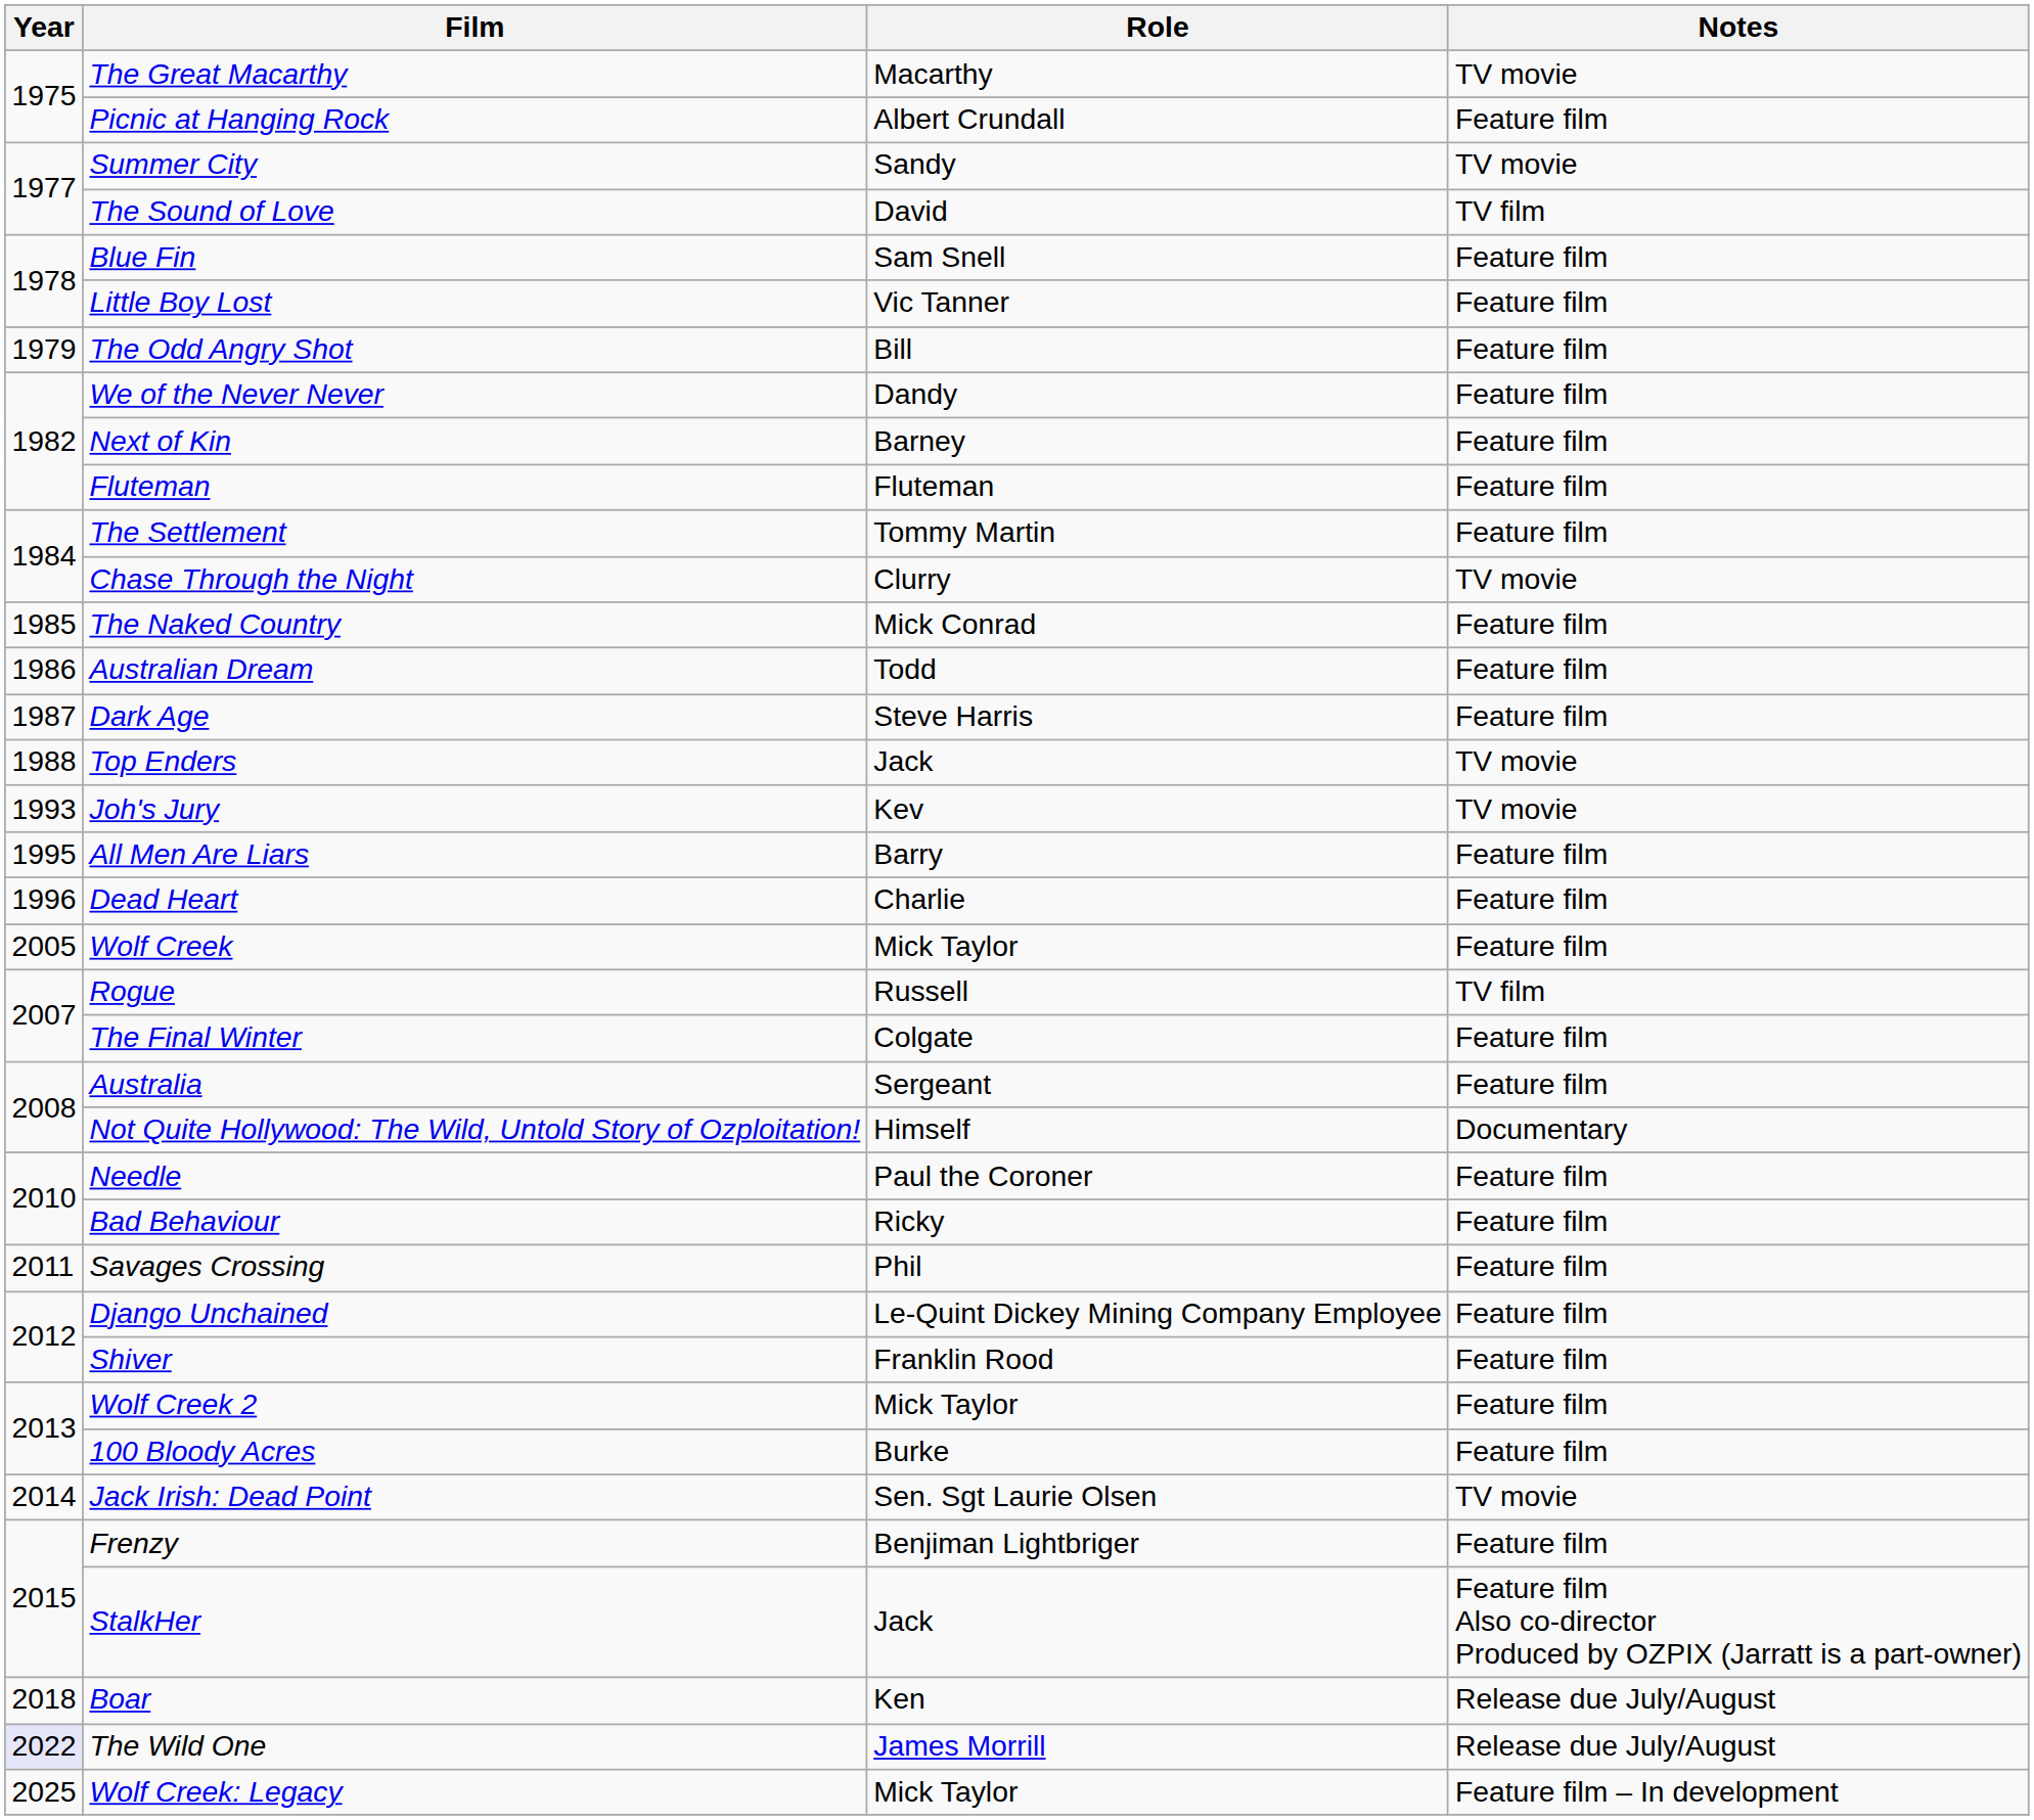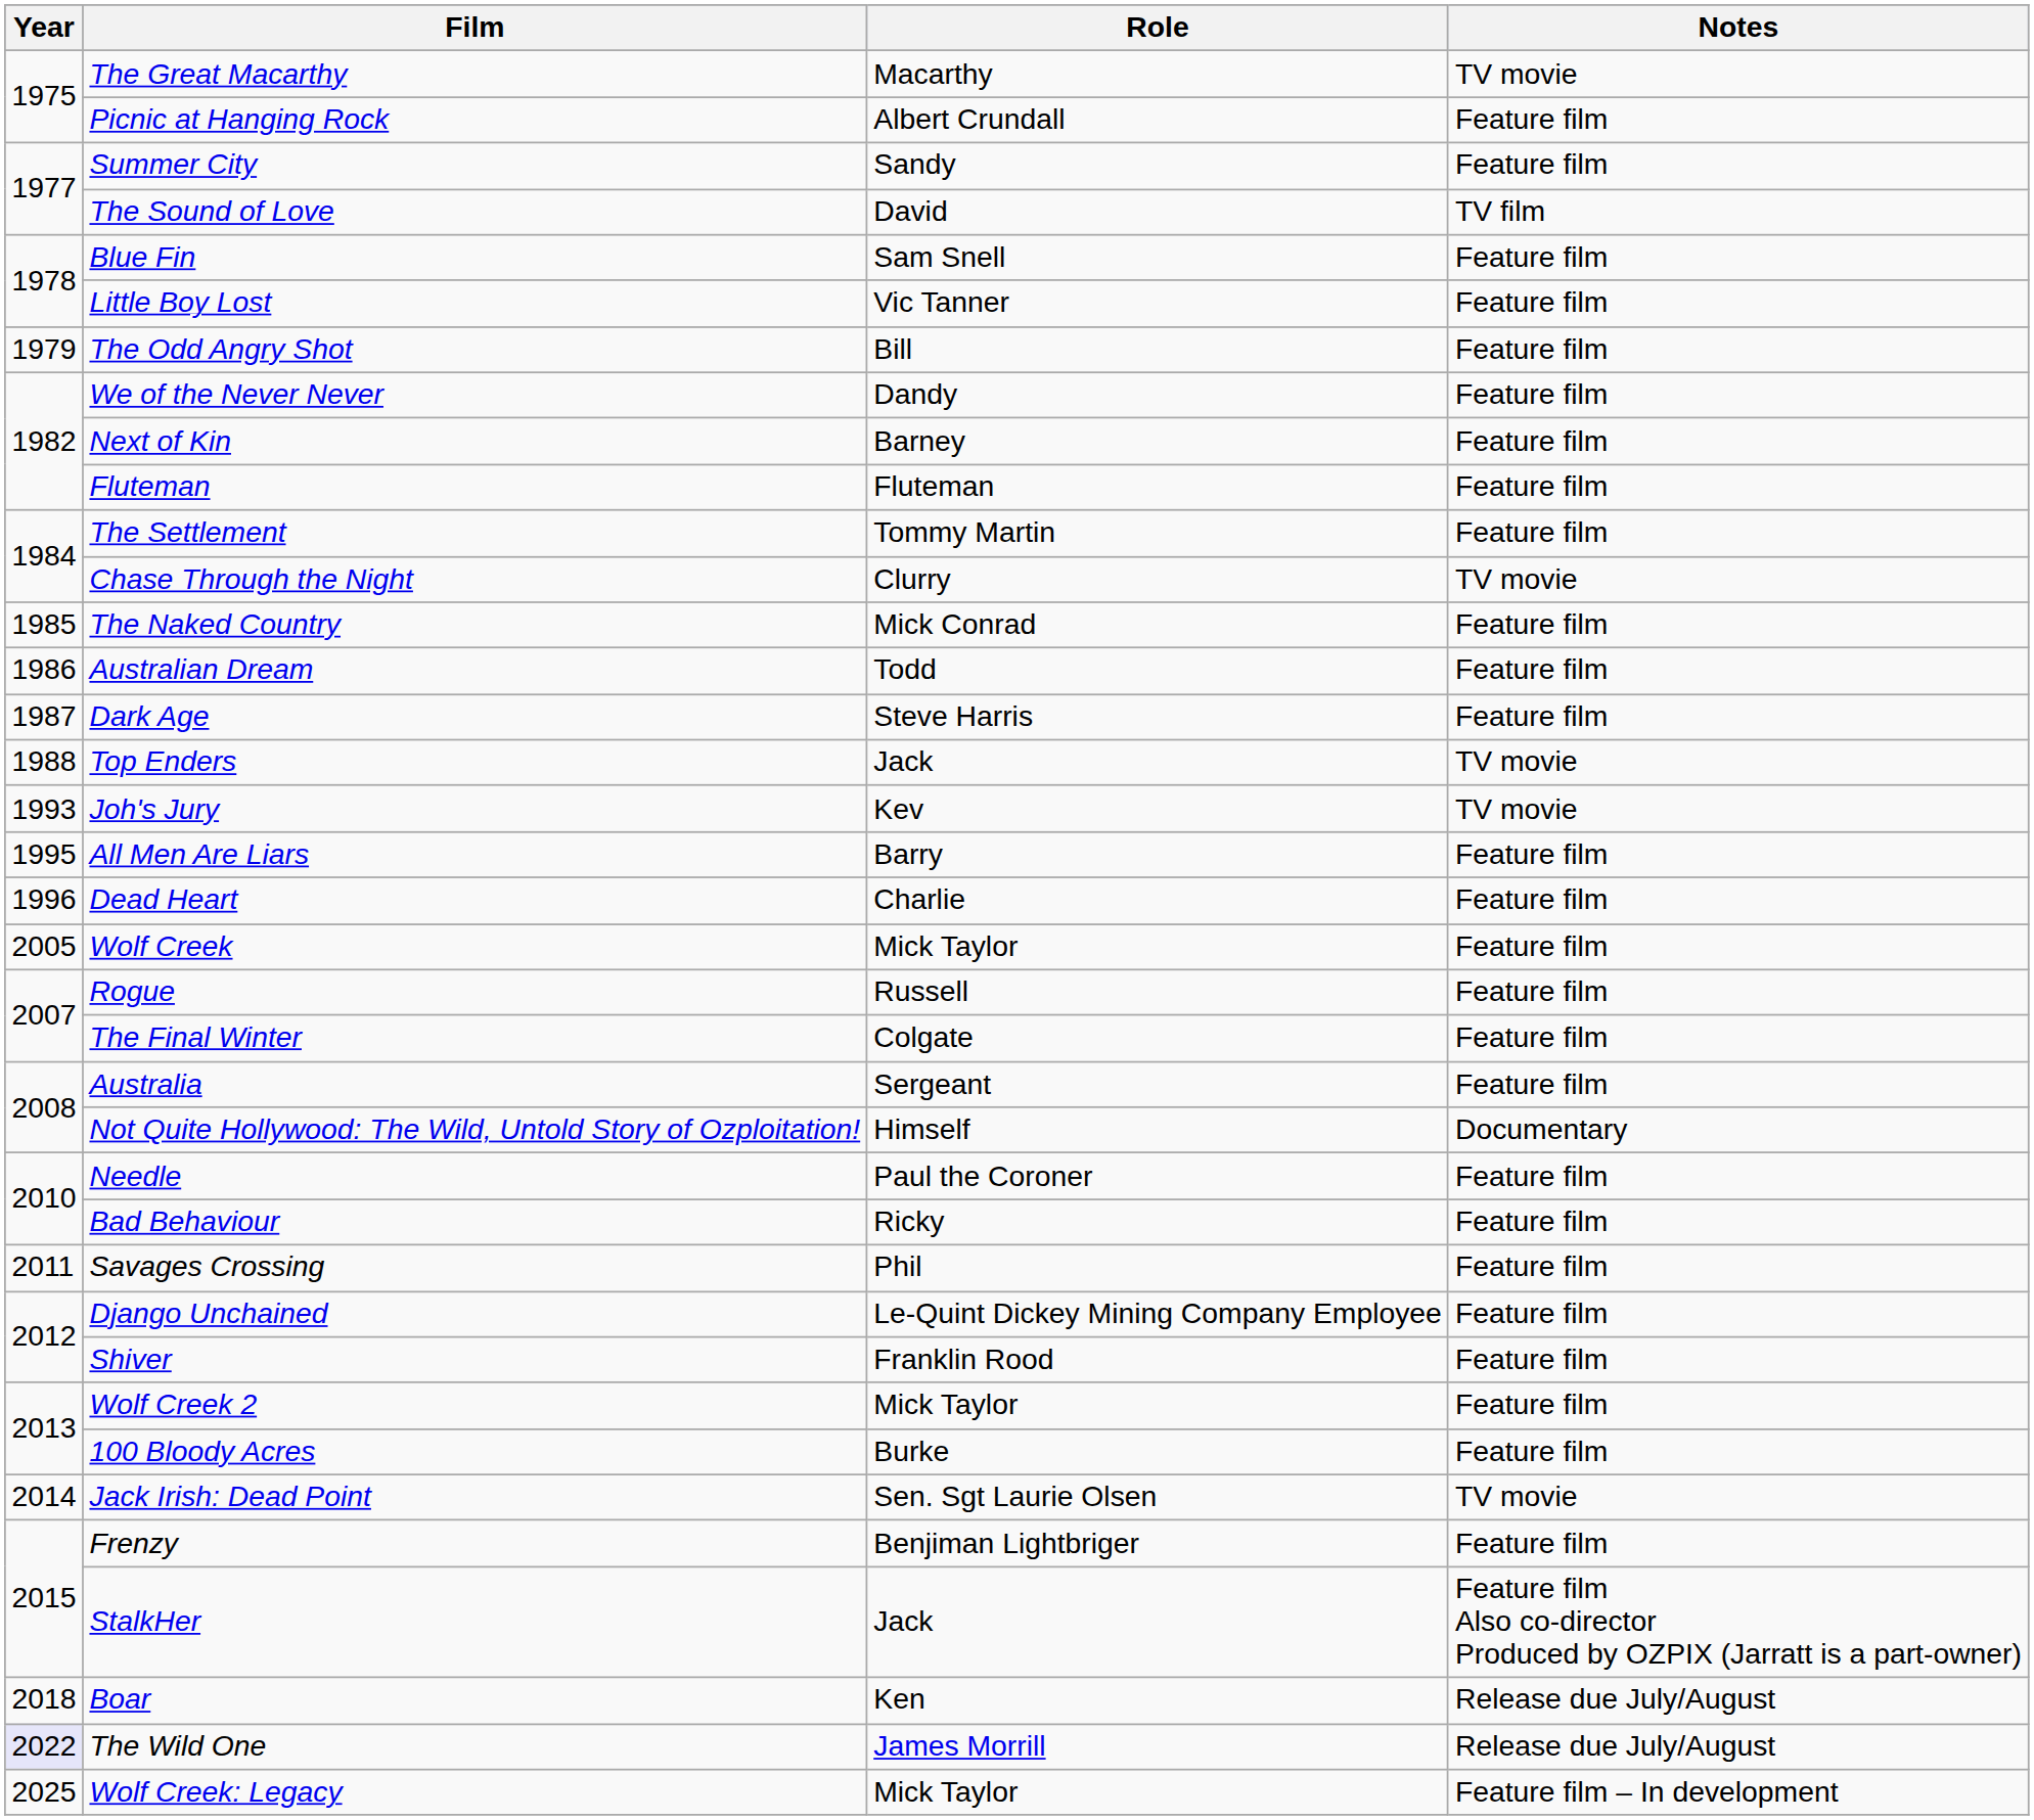Summer City | Notes: TV movie -> Feature film
Rogue | Notes: TV film -> Feature film
